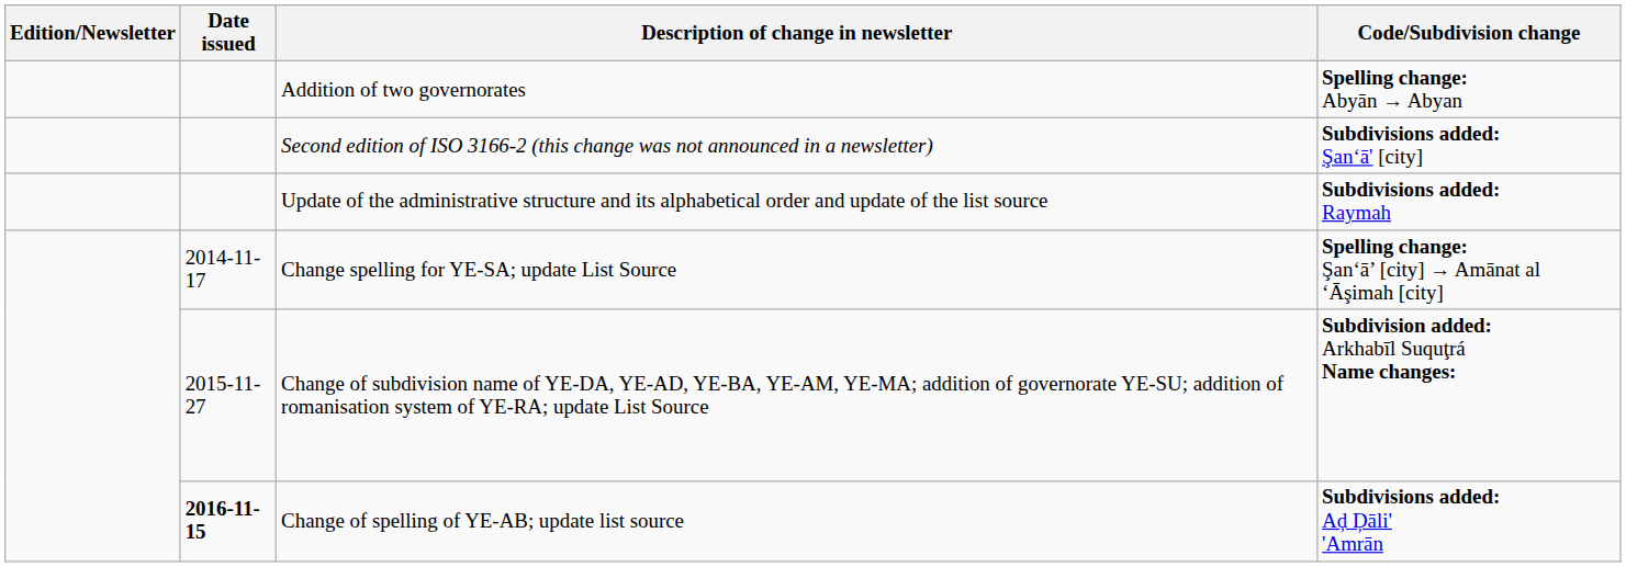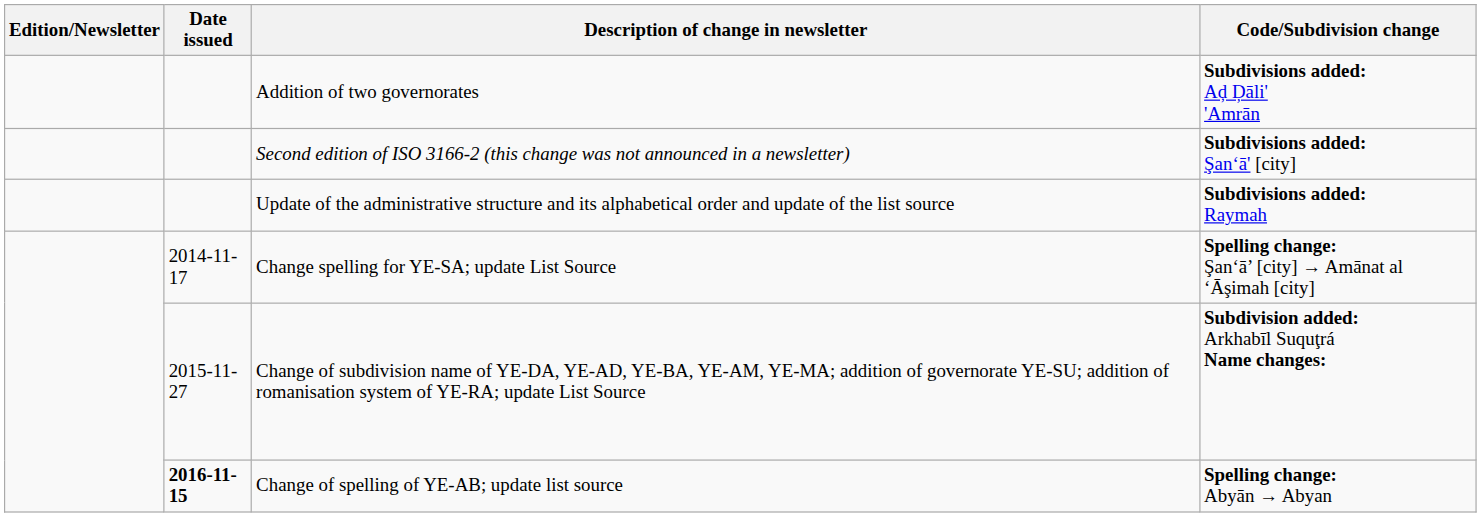Addition of two governorates | Code/Subdivision change: Spelling change: Abyān → Abyan -> Subdivisions added: Aḑ Ḑāli' 'Amrān
Change of spelling of YE-AB; update list source | Code/Subdivision change: Subdivisions added: Aḑ Ḑāli' 'Amrān -> Spelling change: Abyān → Abyan
